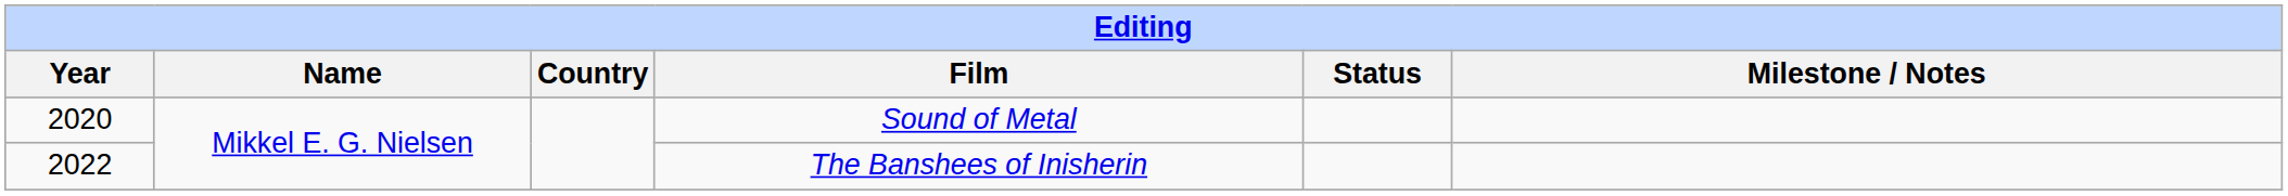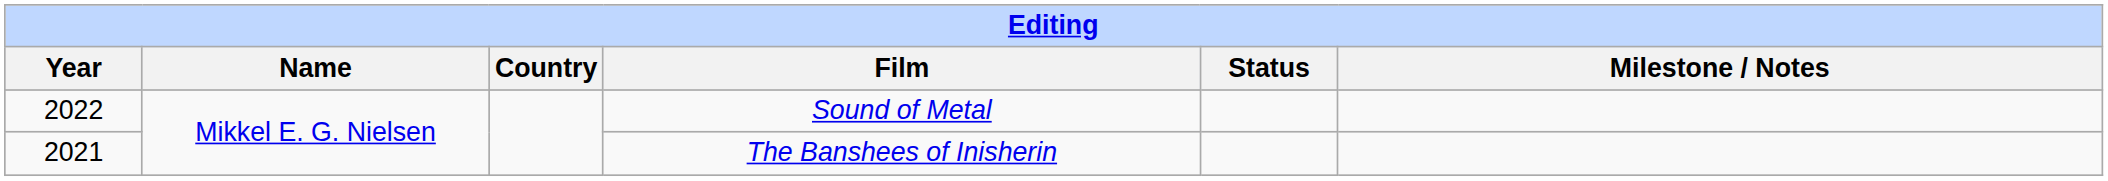Sound of Metal | Year: 2020 -> 2022
The Banshees of Inisherin | Year: 2022 -> 2021
